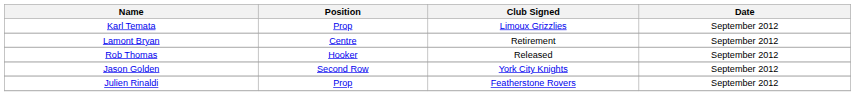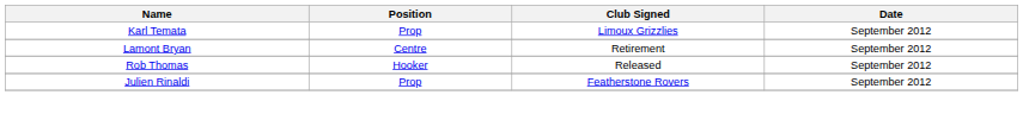- row: Jason Golden | Second Row | York City Knights | September 2012
